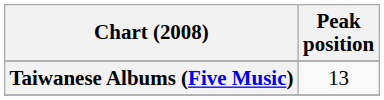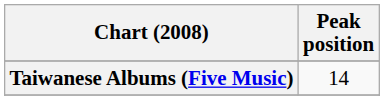Taiwanese Albums (Five Music) | Peak position: 13 -> 14
